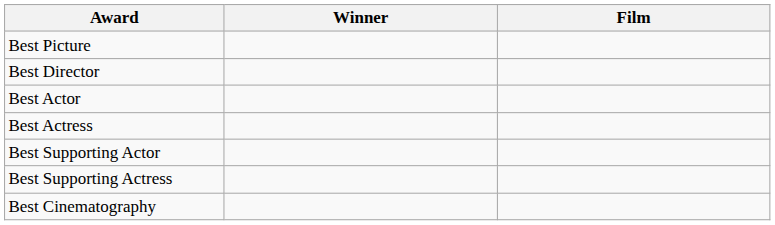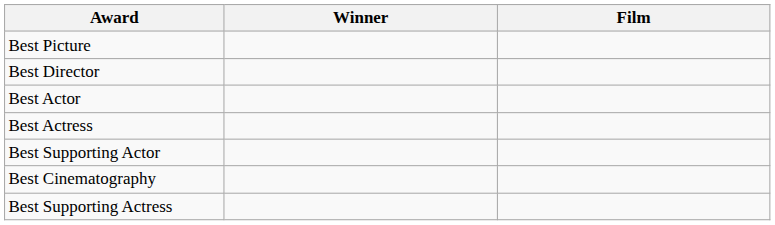rows swapped: Best Supporting Actress <-> Best Cinematography
